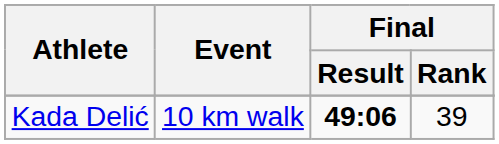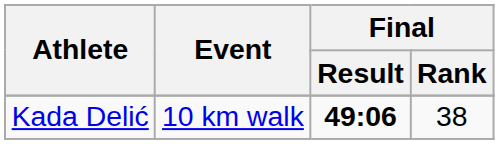Kada Delić | Final / Rank: 39 -> 38
